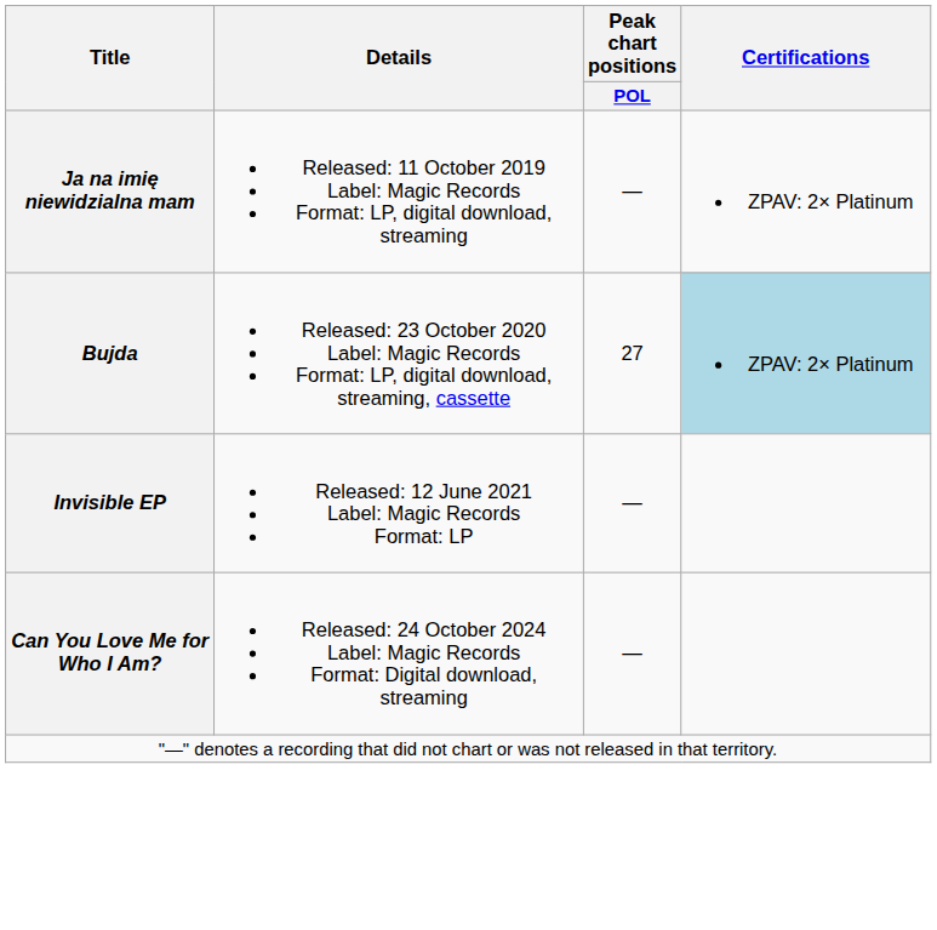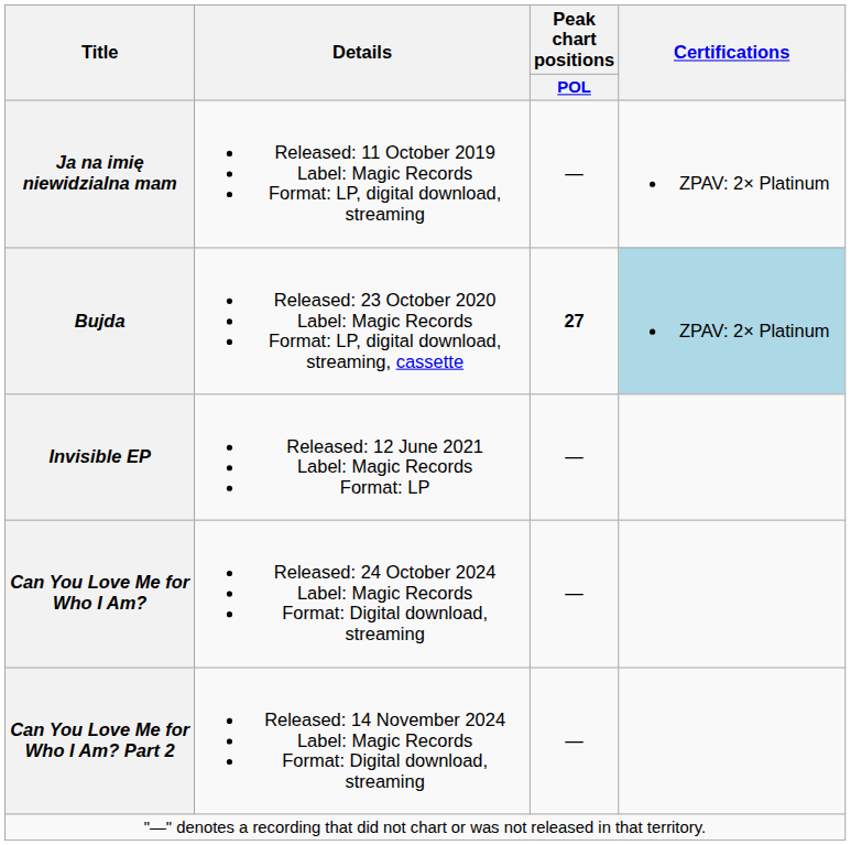Bujda | Peak chart positions / POL: normal -> bold
+ row: Can You Love Me for Who I Am? Part 2 | Released: 14 November 2024 Label: Magic Records Format: Digital download, streaming | —
